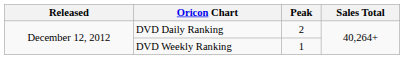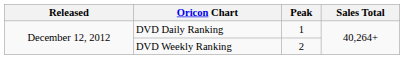DVD Daily Ranking | Peak: 2 -> 1
DVD Weekly Ranking | Peak: 1 -> 2
